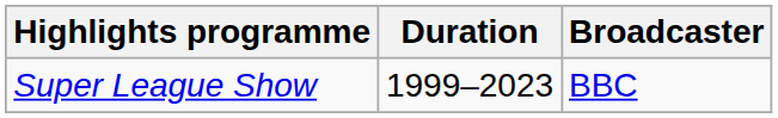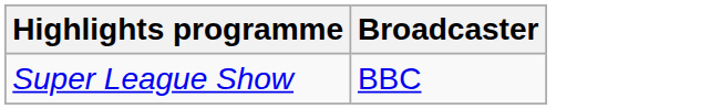- column: Duration | 1999–2023
